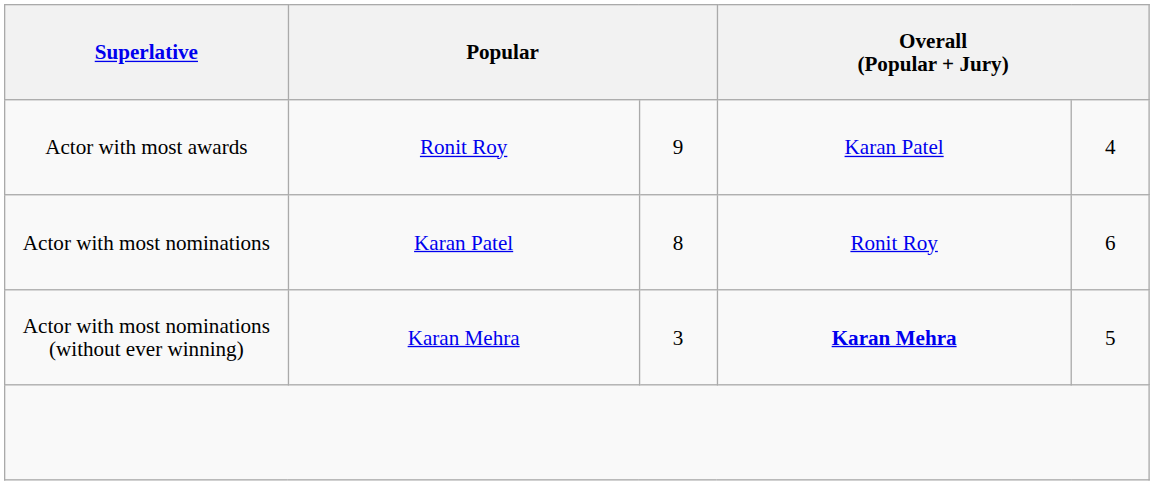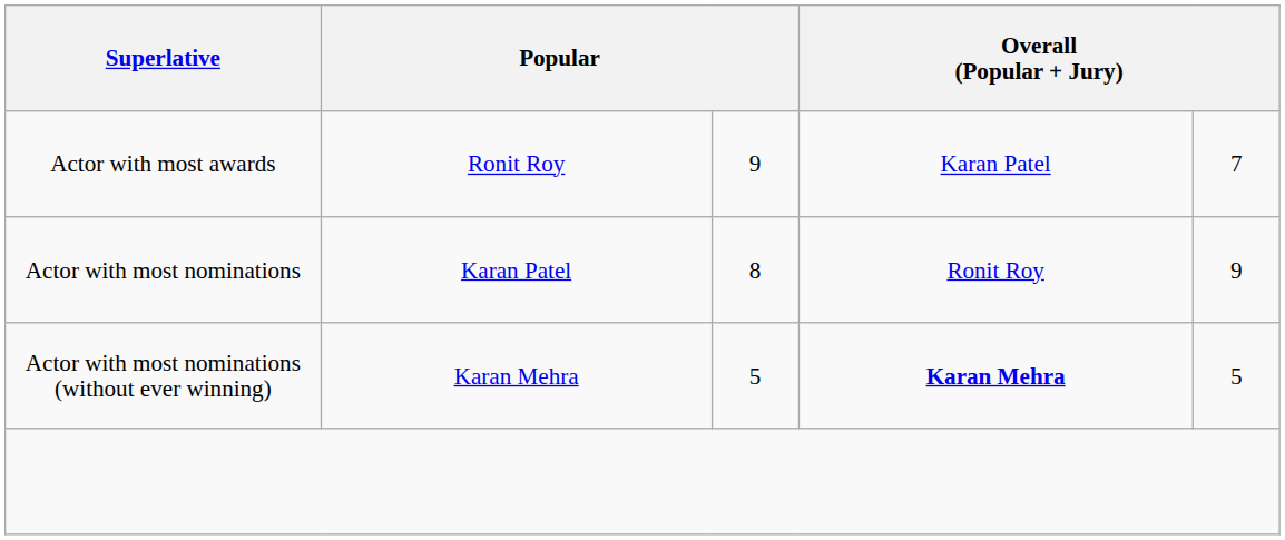Actor with most awards | column 5: 4 -> 7
Actor with most nominations | column 5: 6 -> 9
Actor with most nominations (without ever winning) | column 3: 3 -> 5
